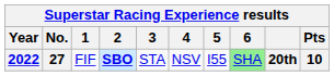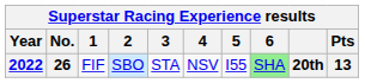2022 | No.: 27 -> 26
2022 | 2: bold -> normal
2022 | Pts: 10 -> 13
